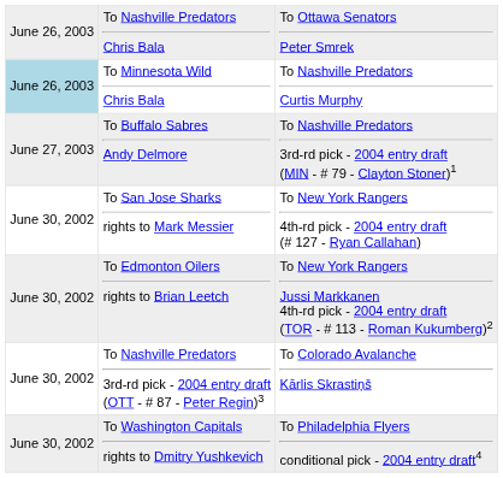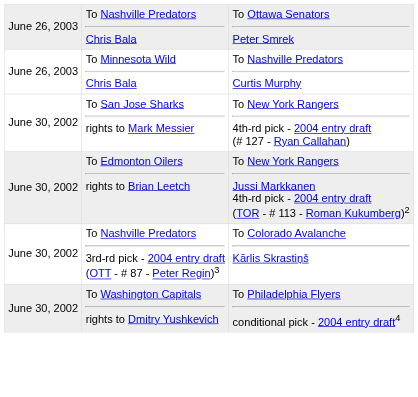To Minnesota Wild Chris Bala | column 1: lightblue background -> no background
- row: June 27, 2003 | To Buffalo Sabres Andy Delmore | To Nashville Predators 3rd-rd pick - 2004 entry draft (MIN - # 79 - Clayton Stoner)1
